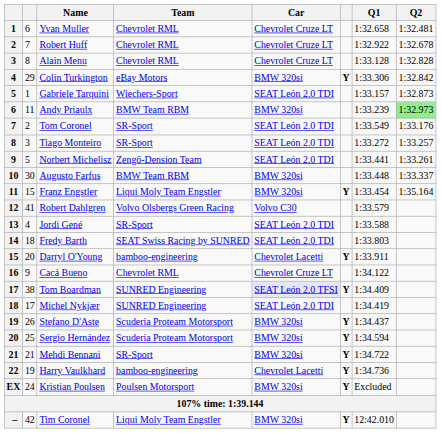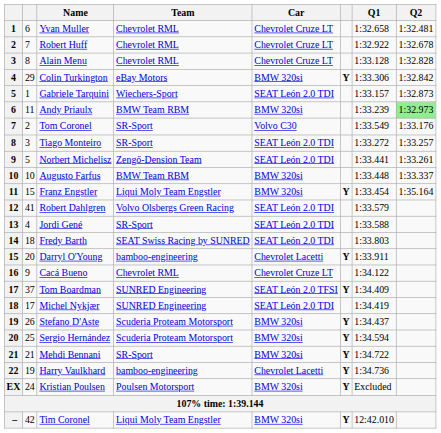Tom Coronel | Car: SEAT León 2.0 TDI -> Volvo C30
Augusto Farfus | column 2: 30 -> 10
Robert Dahlgren | Car: Volvo C30 -> SEAT León 2.0 TDI
Tom Boardman | column 2: 38 -> 37
Tom Boardman | Car: lavender background -> no background
